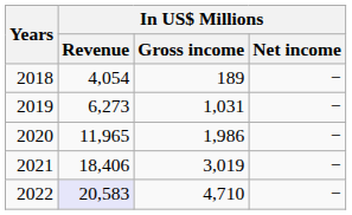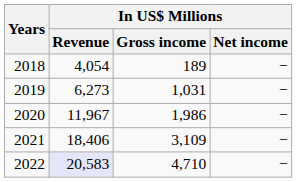2020 | In US$ Millions / Revenue: 11,965 -> 11,967
2021 | In US$ Millions / Gross income: 3,019 -> 3,109
